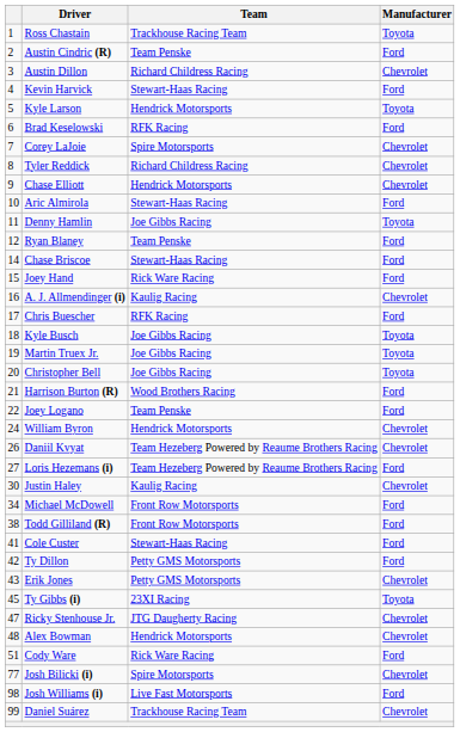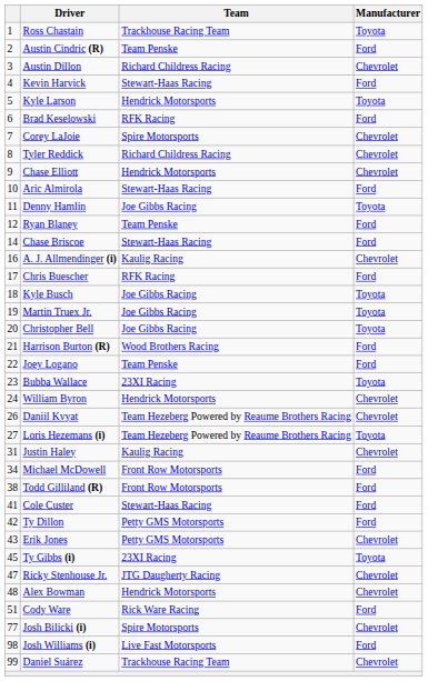- row: 15 | Joey Hand | Rick Ware Racing | Ford
+ row: 23 | Bubba Wallace | 23XI Racing | Toyota
Loris Hezemans (i) | Manufacturer: Ford -> Toyota
Justin Haley | column 1: 30 -> 31
